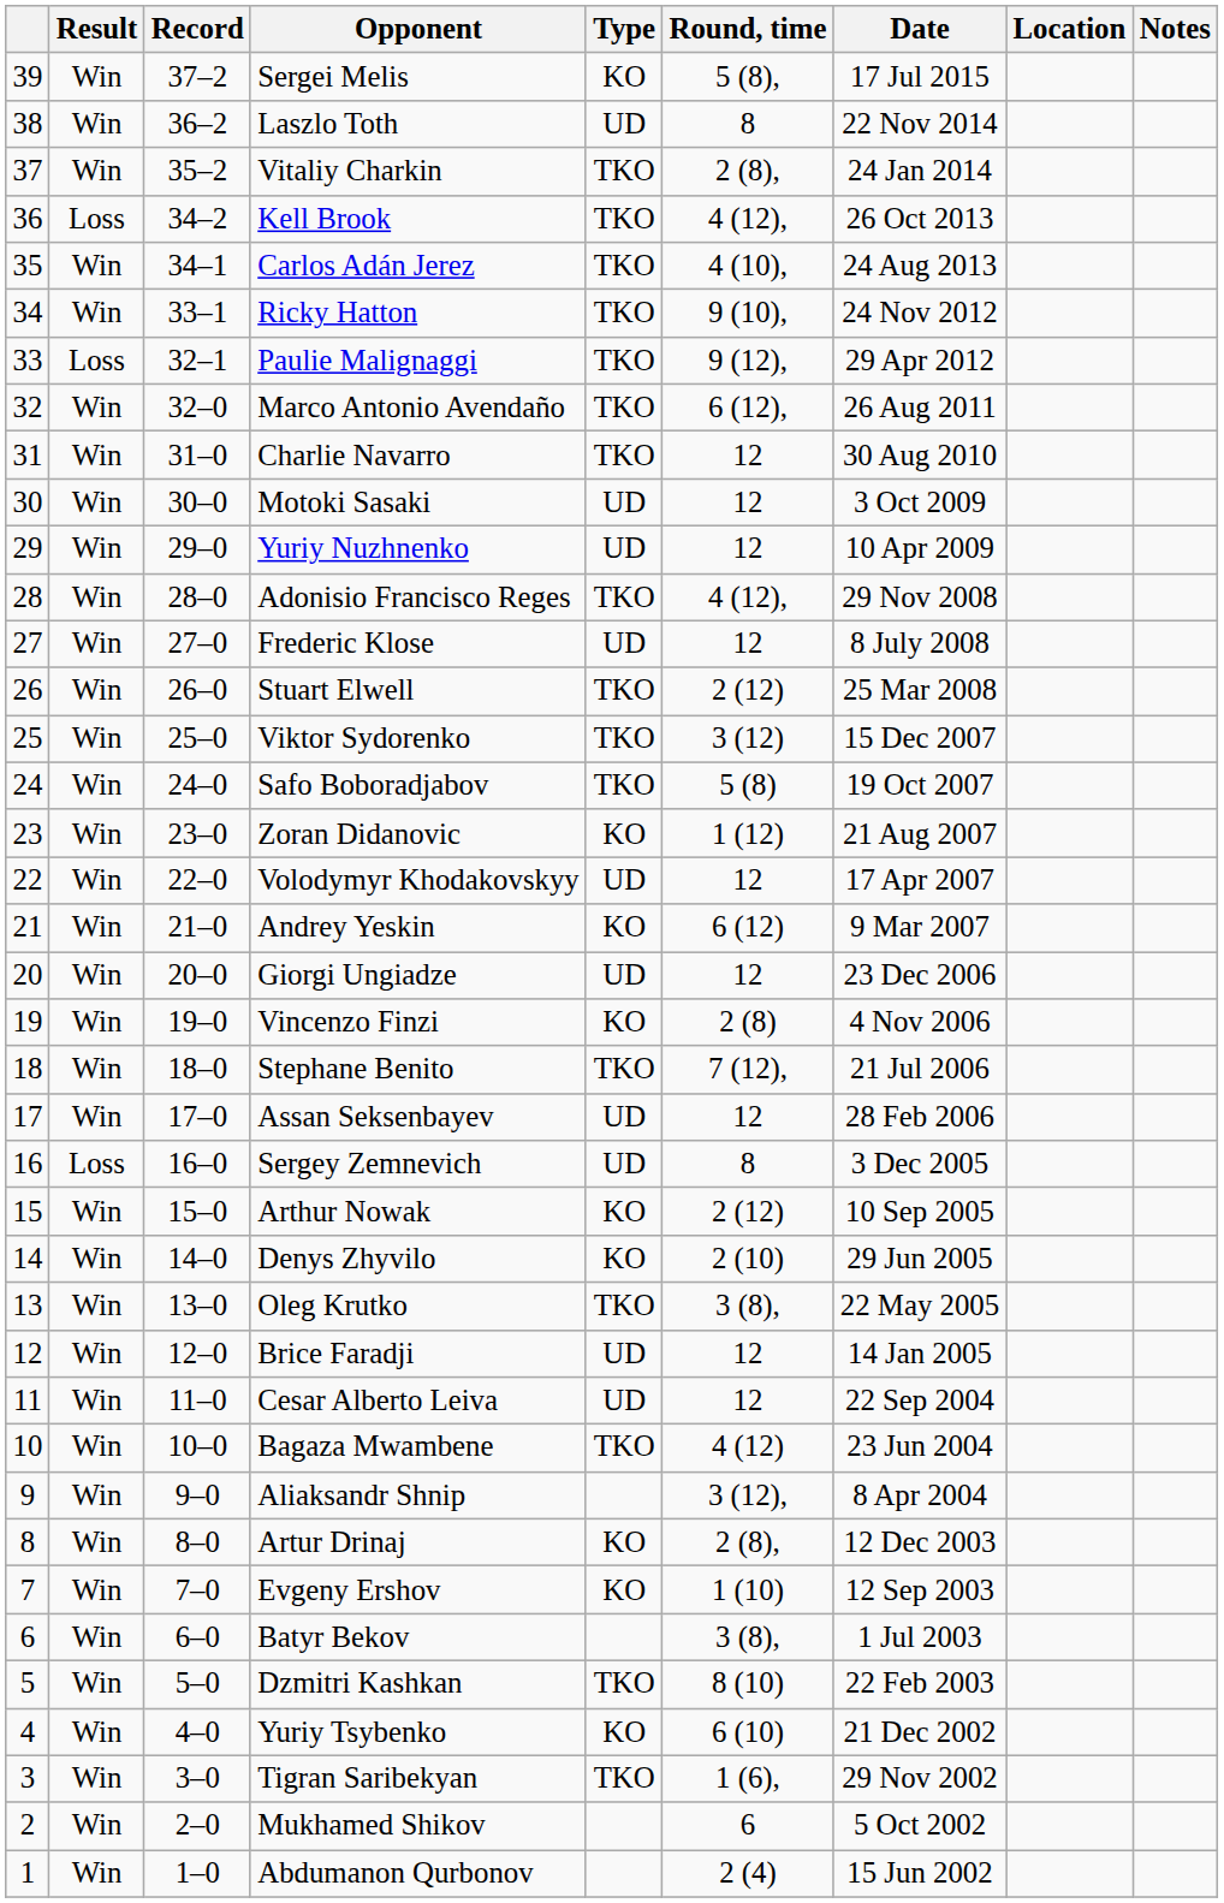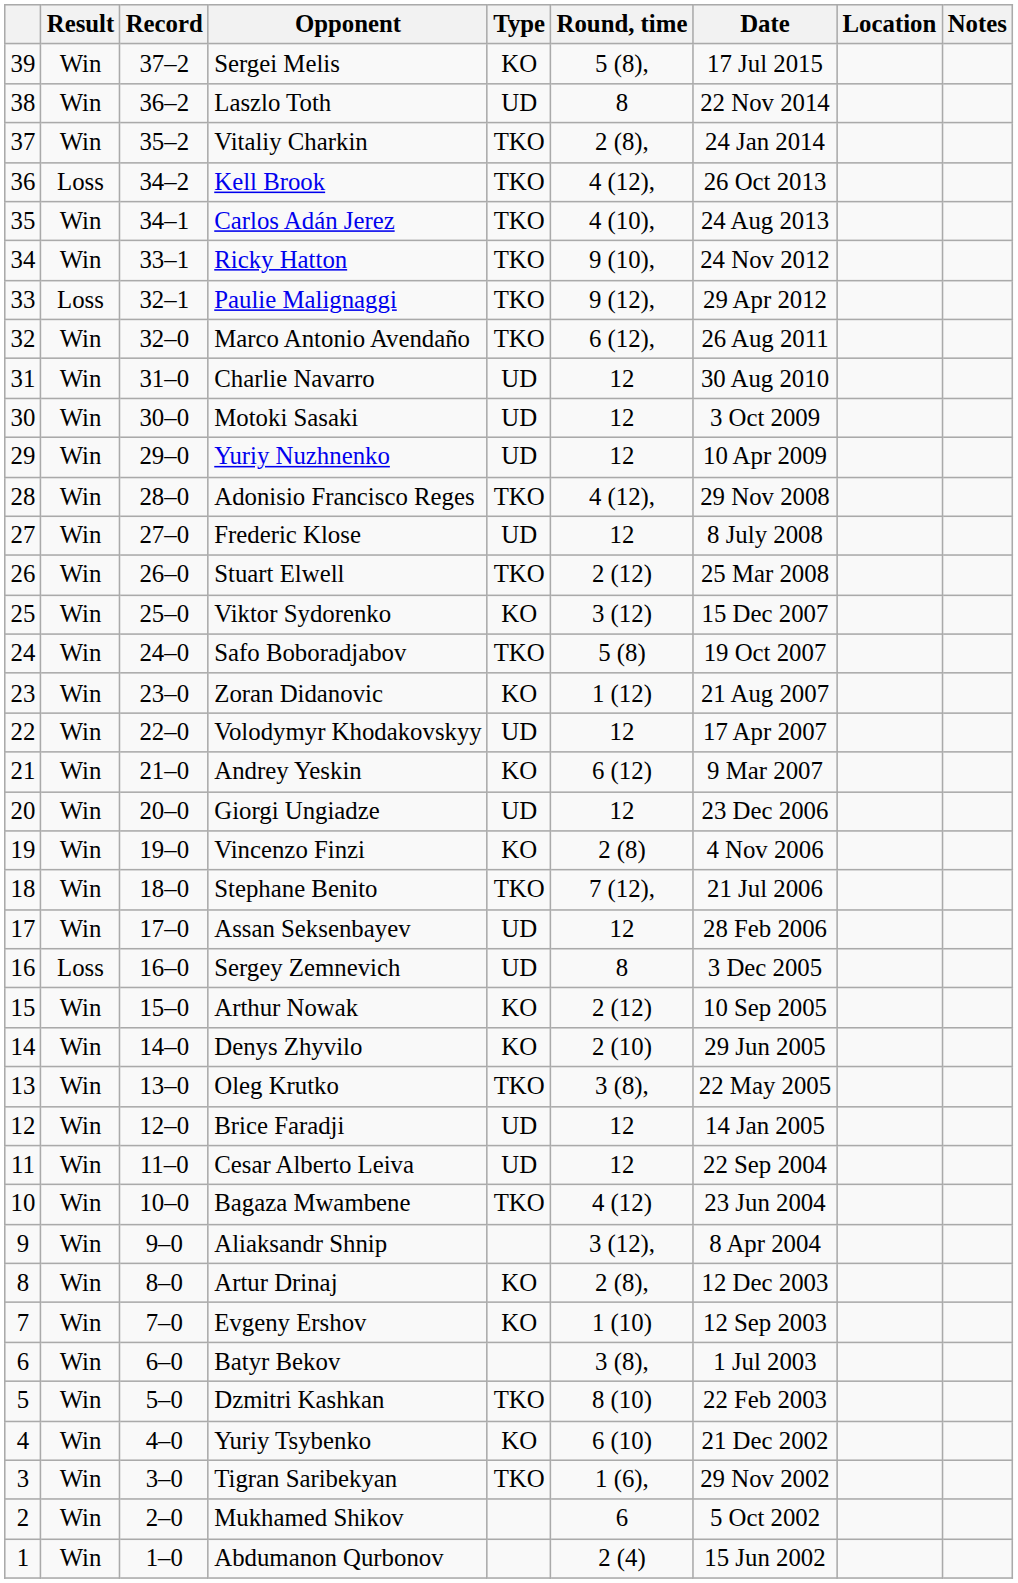Charlie Navarro | Type: TKO -> UD
Viktor Sydorenko | Type: TKO -> KO
